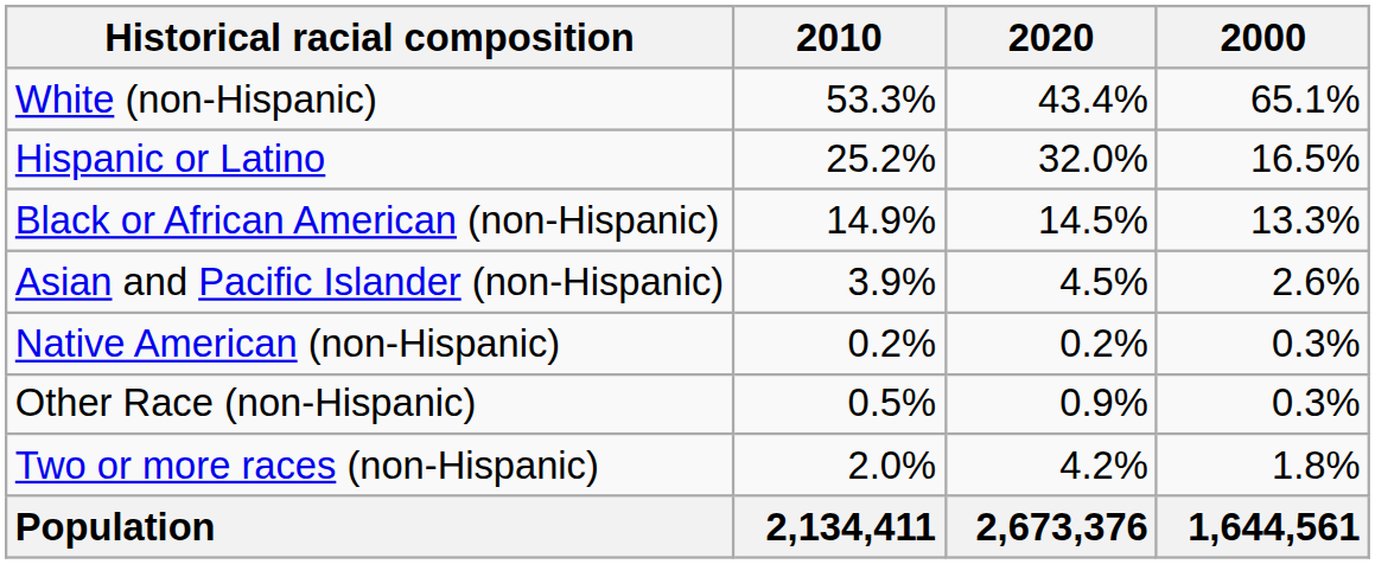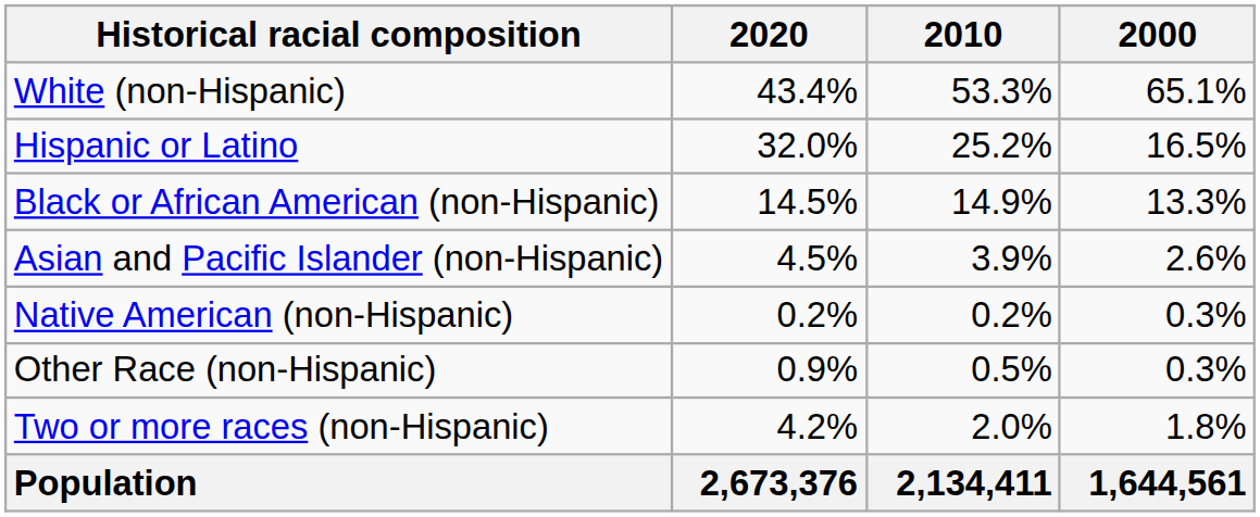columns swapped: 2020 <-> 2010
